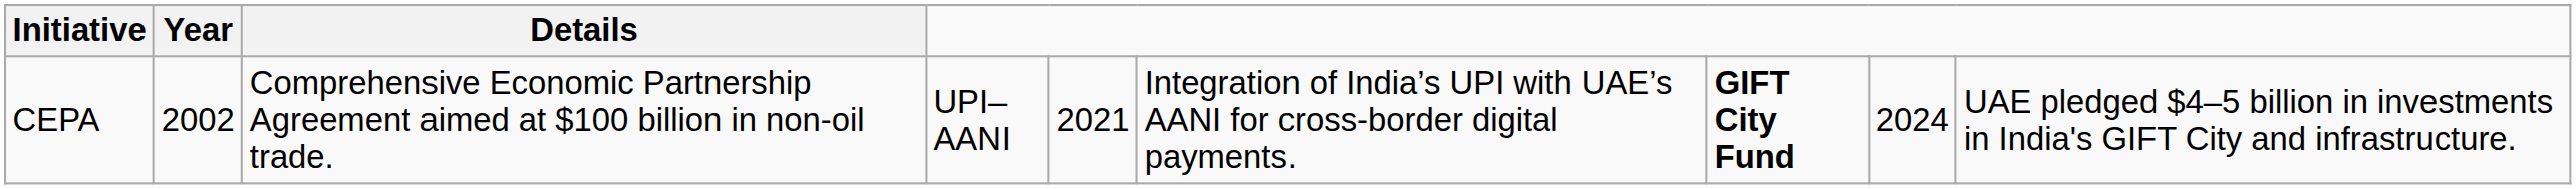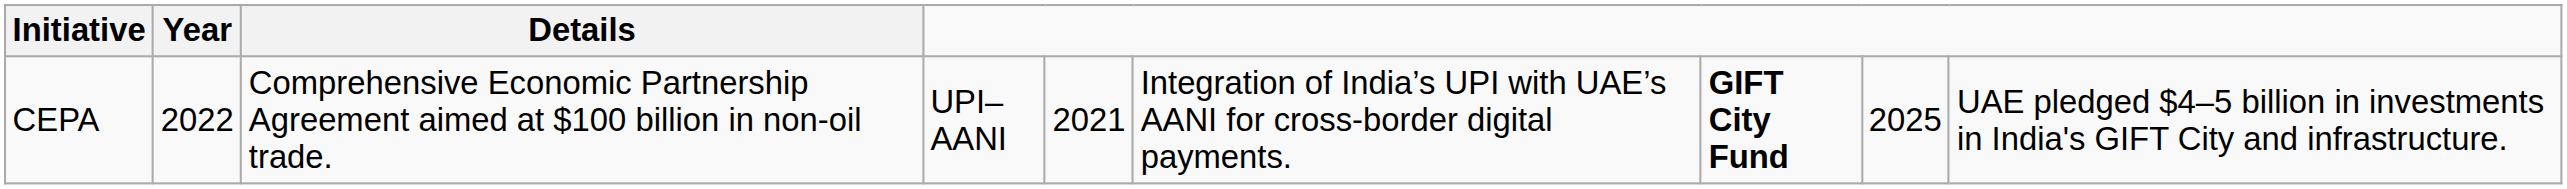CEPA | Year: 2002 -> 2022
CEPA | column 8: 2024 -> 2025
